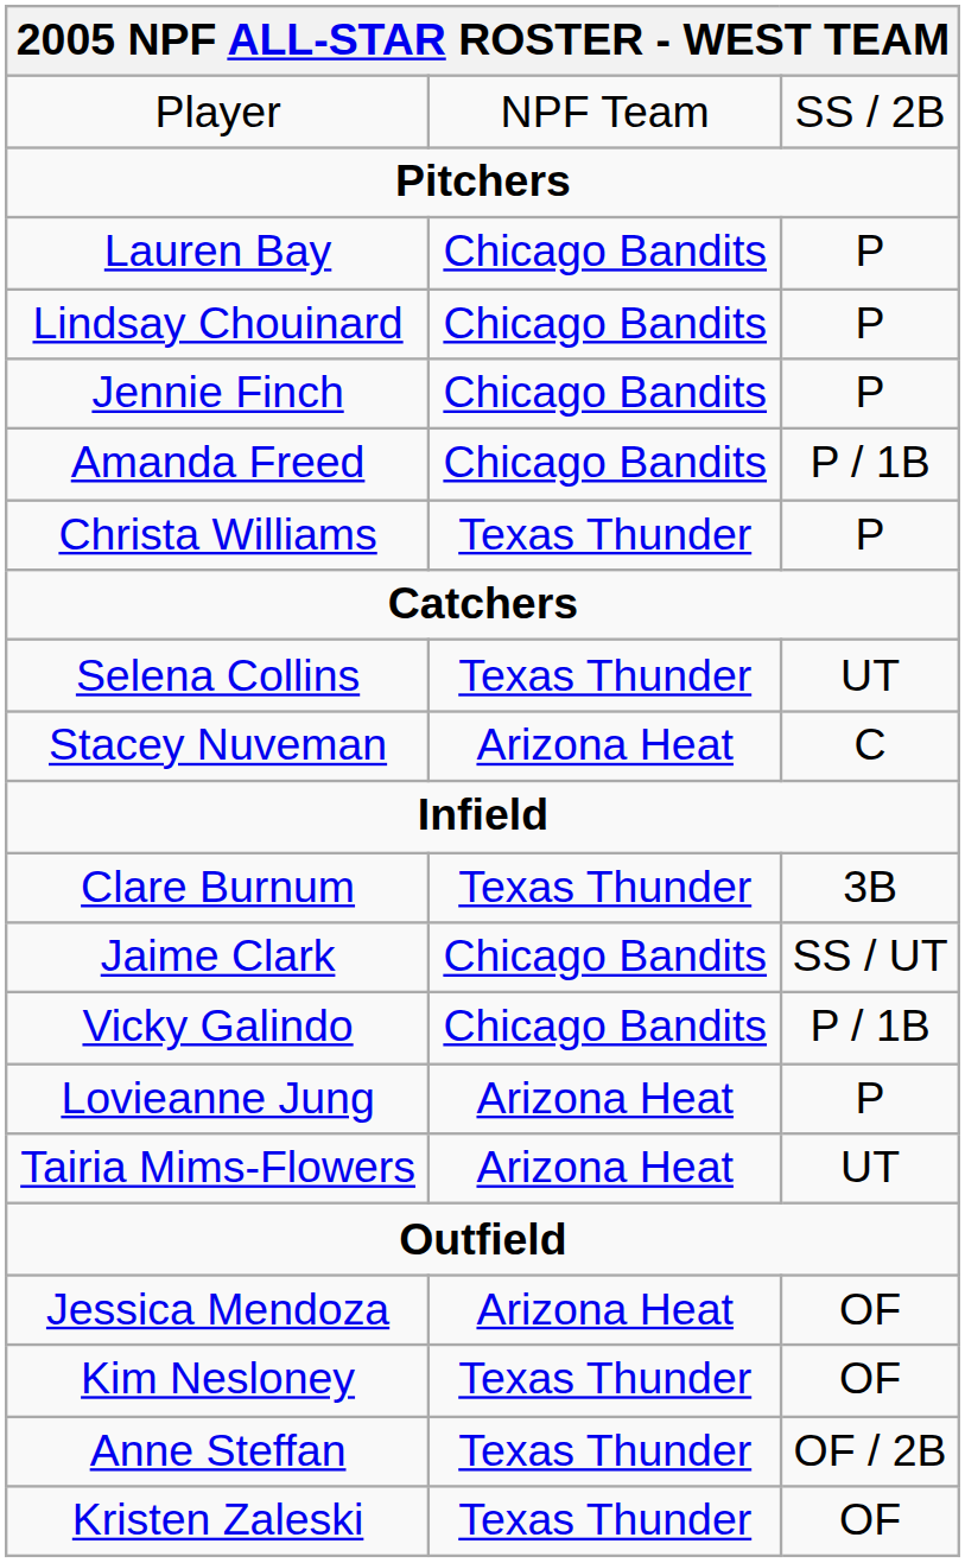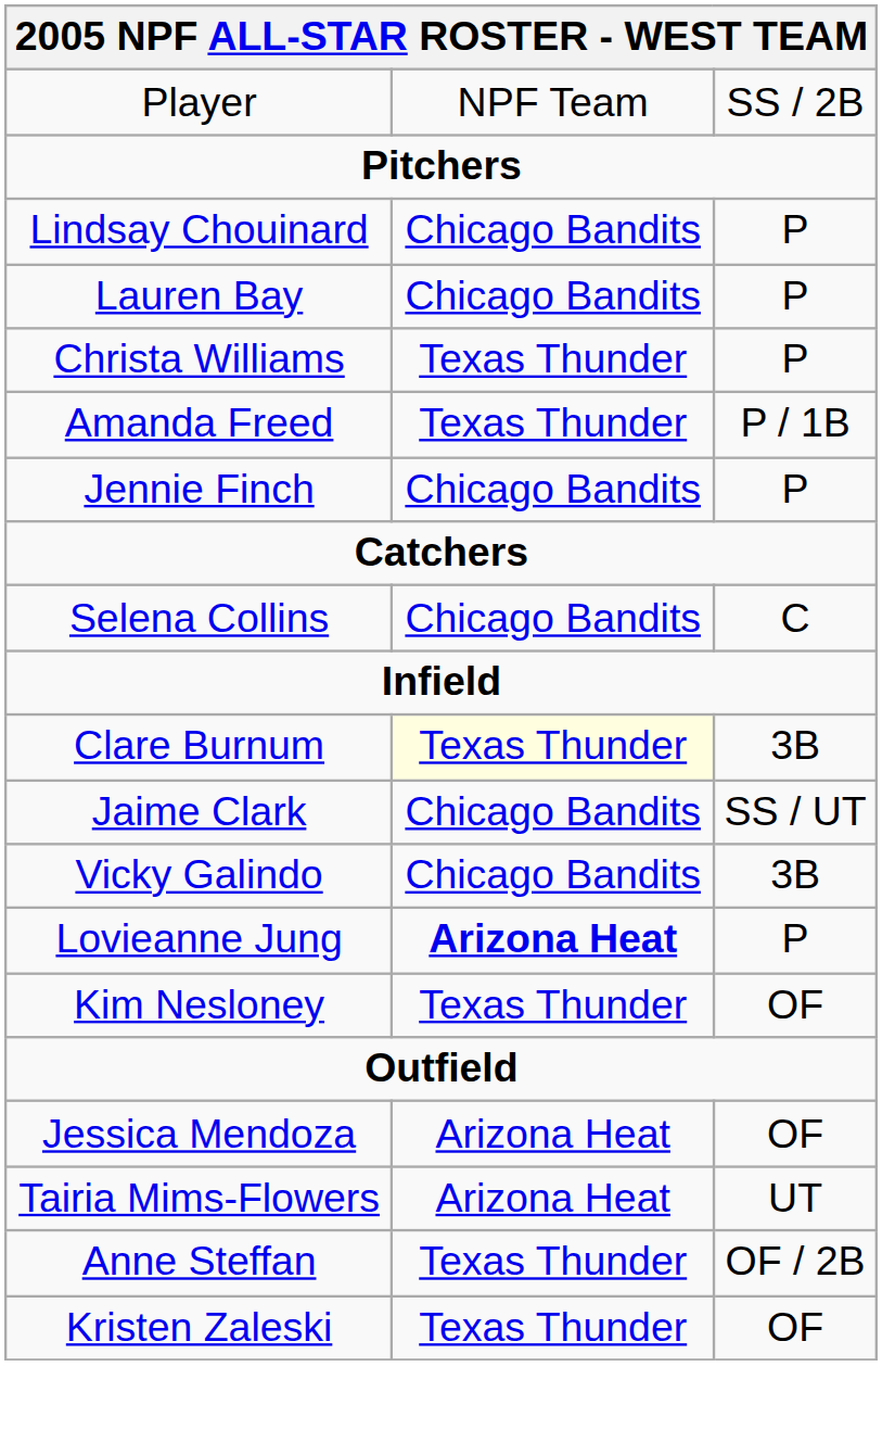rows swapped: Lauren Bay <-> Lindsay Chouinard
rows swapped: Jennie Finch <-> Christa Williams
Amanda Freed | column 2: Chicago Bandits -> Texas Thunder
Selena Collins | column 2: Texas Thunder -> Chicago Bandits
Selena Collins | column 3: UT -> C
- row: Stacey Nuveman | Arizona Heat | C
Clare Burnum | column 2: no background -> lightyellow background
Vicky Galindo | column 3: P / 1B -> 3B
Lovieanne Jung | column 2: normal -> bold
rows swapped: Tairia Mims-Flowers <-> Kim Nesloney
